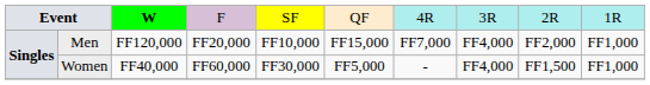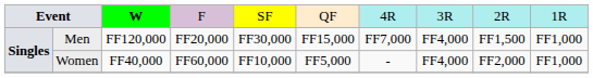Men | column 5: FF10,000 -> FF30,000
Men | column 9: FF2,000 -> FF1,500
Women | column 5: FF30,000 -> FF10,000
Women | column 9: FF1,500 -> FF2,000
